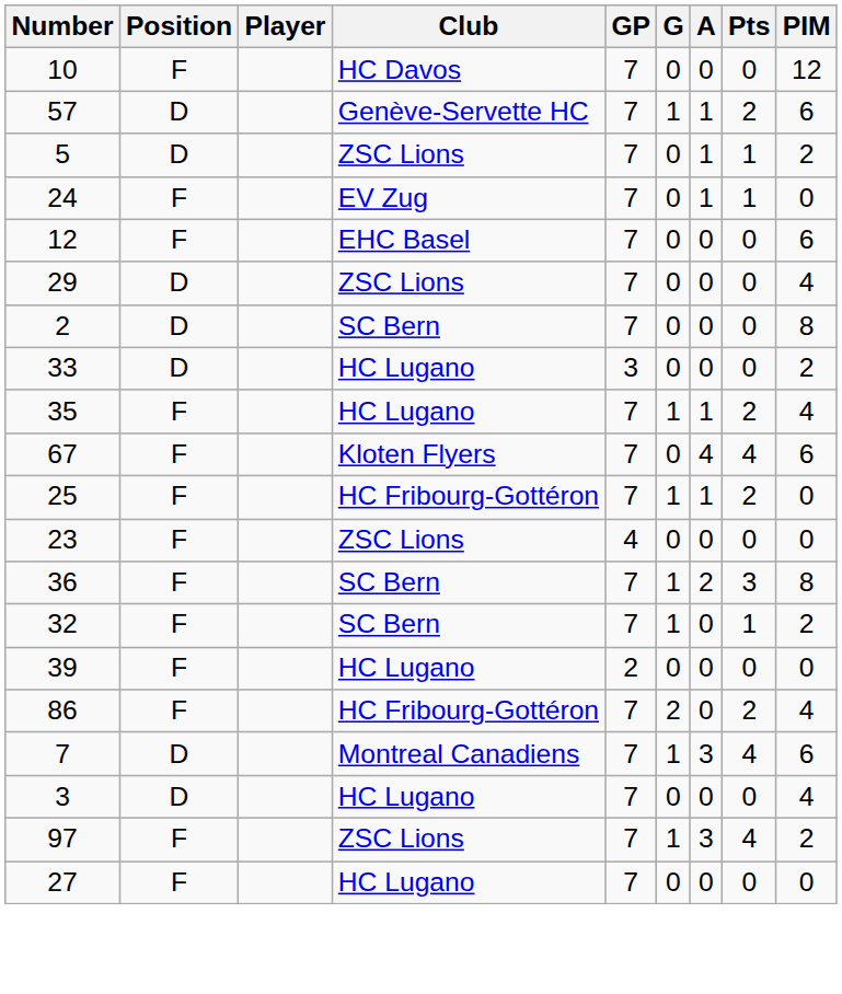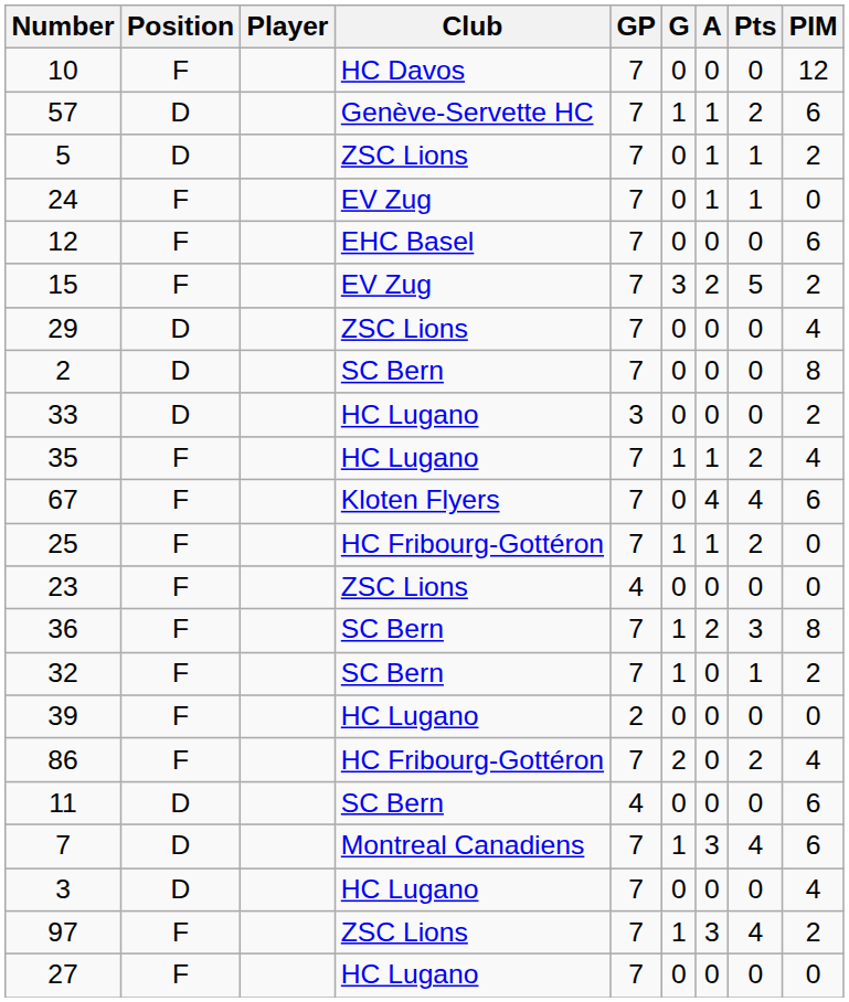+ row: 15 | F | EV Zug | 7 | 3 | 2 | 5 | 2
+ row: 11 | D | SC Bern | 4 | 0 | 0 | 0 | 6
